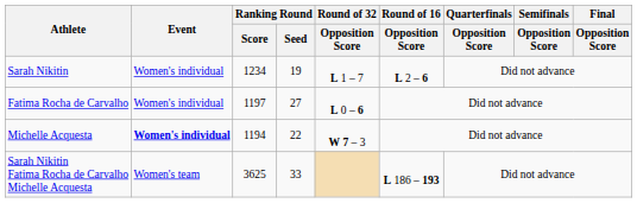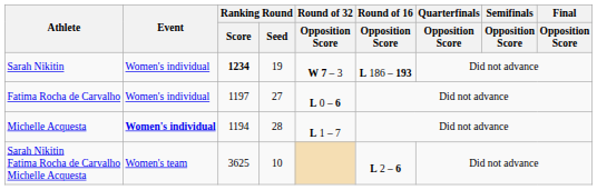Sarah Nikitin | Ranking Round / Score: normal -> bold
Sarah Nikitin | Round of 32 / Opposition Score: L 1 – 7 -> W 7 – 3
Sarah Nikitin | Round of 16 / Opposition Score: L 2 – 6 -> L 186 – 193
Michelle Acquesta | Ranking Round / Seed: 22 -> 28
Michelle Acquesta | Round of 32 / Opposition Score: W 7 – 3 -> L 1 – 7
Sarah Nikitin Fatima Rocha de Carvalho Michelle Acquesta | Ranking Round / Seed: 33 -> 10
Sarah Nikitin Fatima Rocha de Carvalho Michelle Acquesta | Round of 16 / Opposition Score: L 186 – 193 -> L 2 – 6
